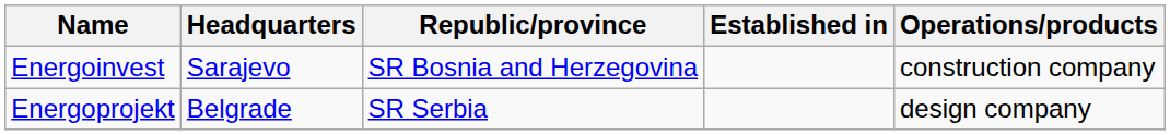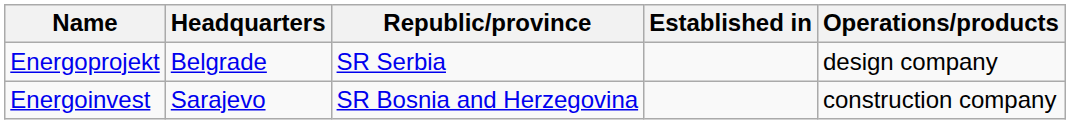rows swapped: Energoinvest <-> Energoprojekt
